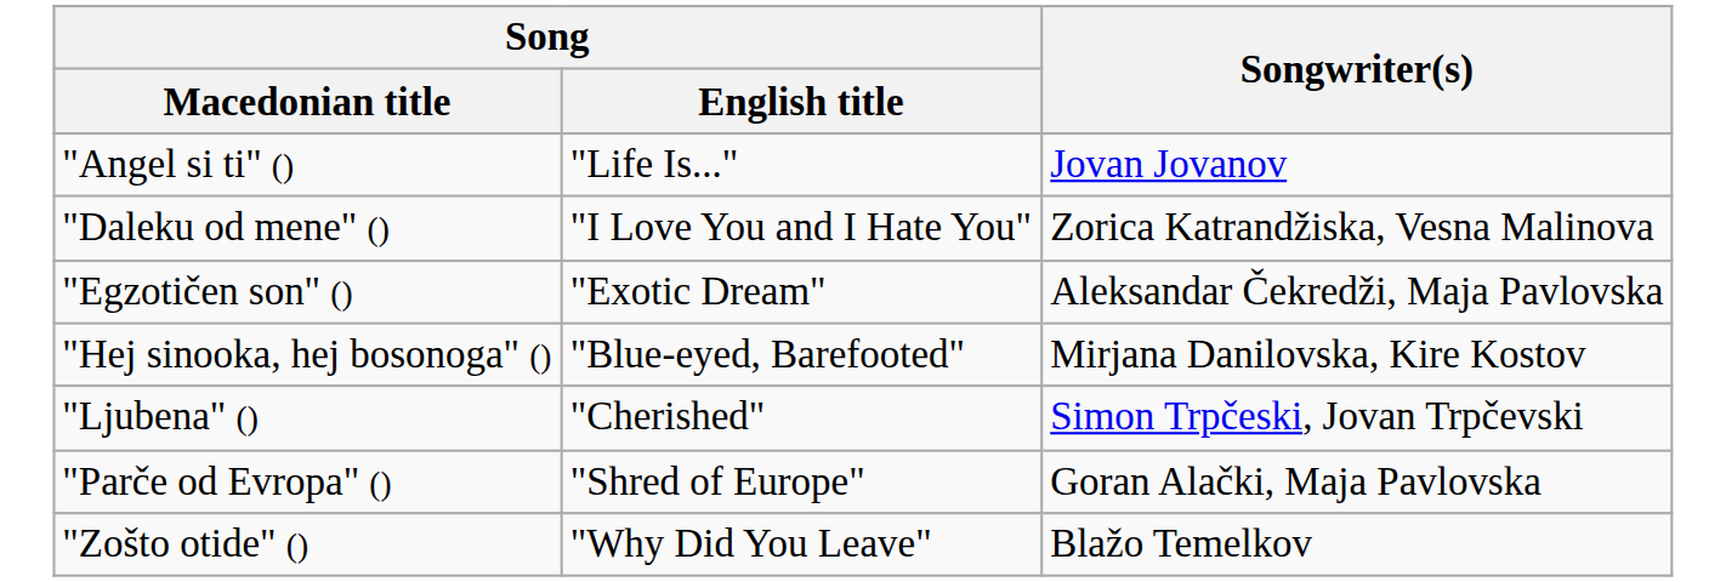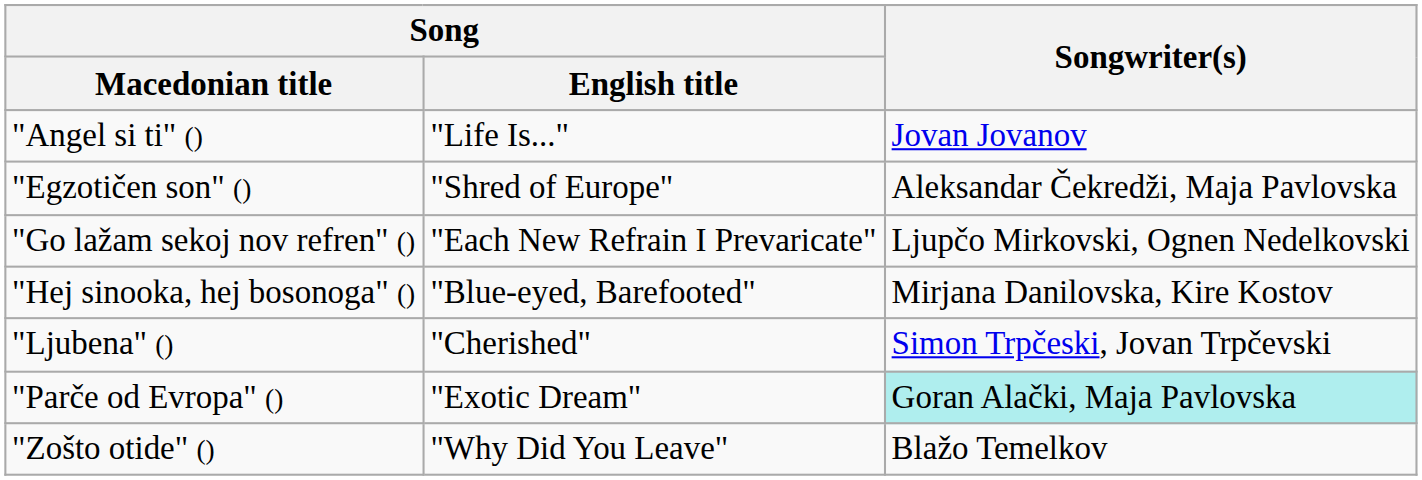- row: "Daleku od mene" () | "I Love You and I Hate You" | Zorica Katrandžiska, Vesna Malinova
"Egzotičen son" () | Song / English title: "Exotic Dream" -> "Shred of Europe"
+ row: "Go lažam sekoj nov refren" () | "Each New Refrain I Prevaricate" | Ljupčo Mirkovski, Ognen Nedelkovski
"Parče od Evropa" () | Song / English title: "Shred of Europe" -> "Exotic Dream"
"Parče od Evropa" () | Songwriter(s): no background -> paleturquoise background
